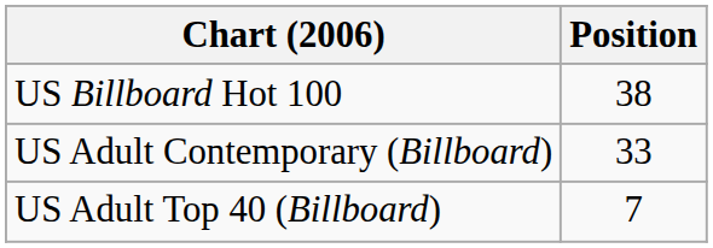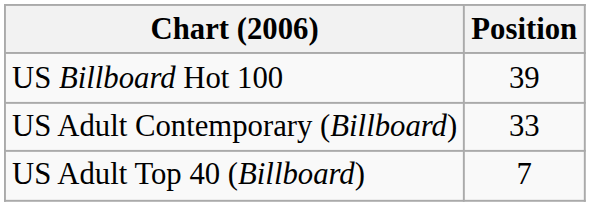US Billboard Hot 100 | Position: 38 -> 39
